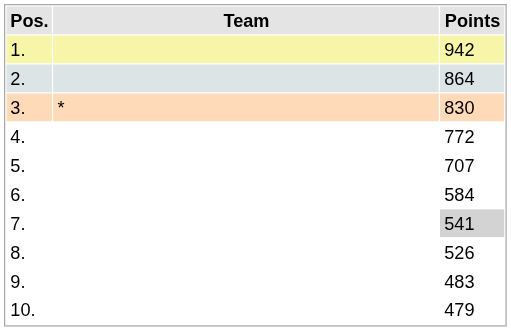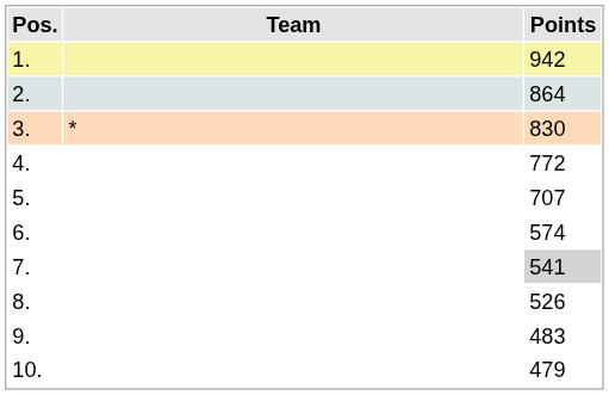6. | Points: 584 -> 574
